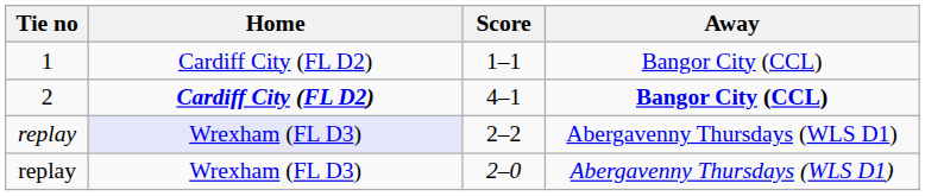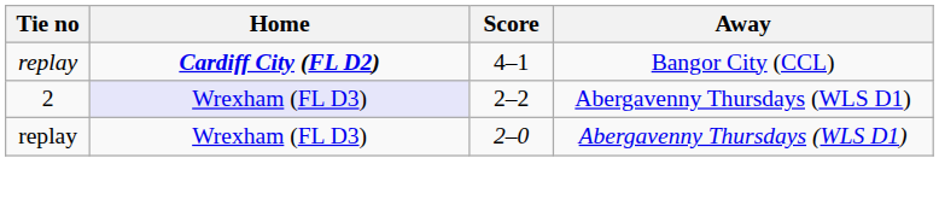- row: 1 | Cardiff City (FL D2) | 1–1 | Bangor City (CCL)
4–1 | Tie no: 2 -> replay
4–1 | Away: bold -> normal
2–2 | Tie no: replay -> 2
